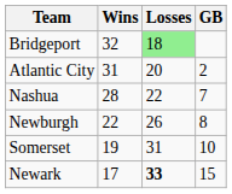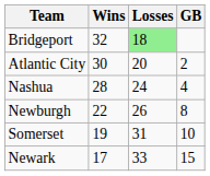Atlantic City | Wins: 31 -> 30
Nashua | Losses: 22 -> 24
Nashua | GB: 7 -> 4
Newark | Losses: bold -> normal
